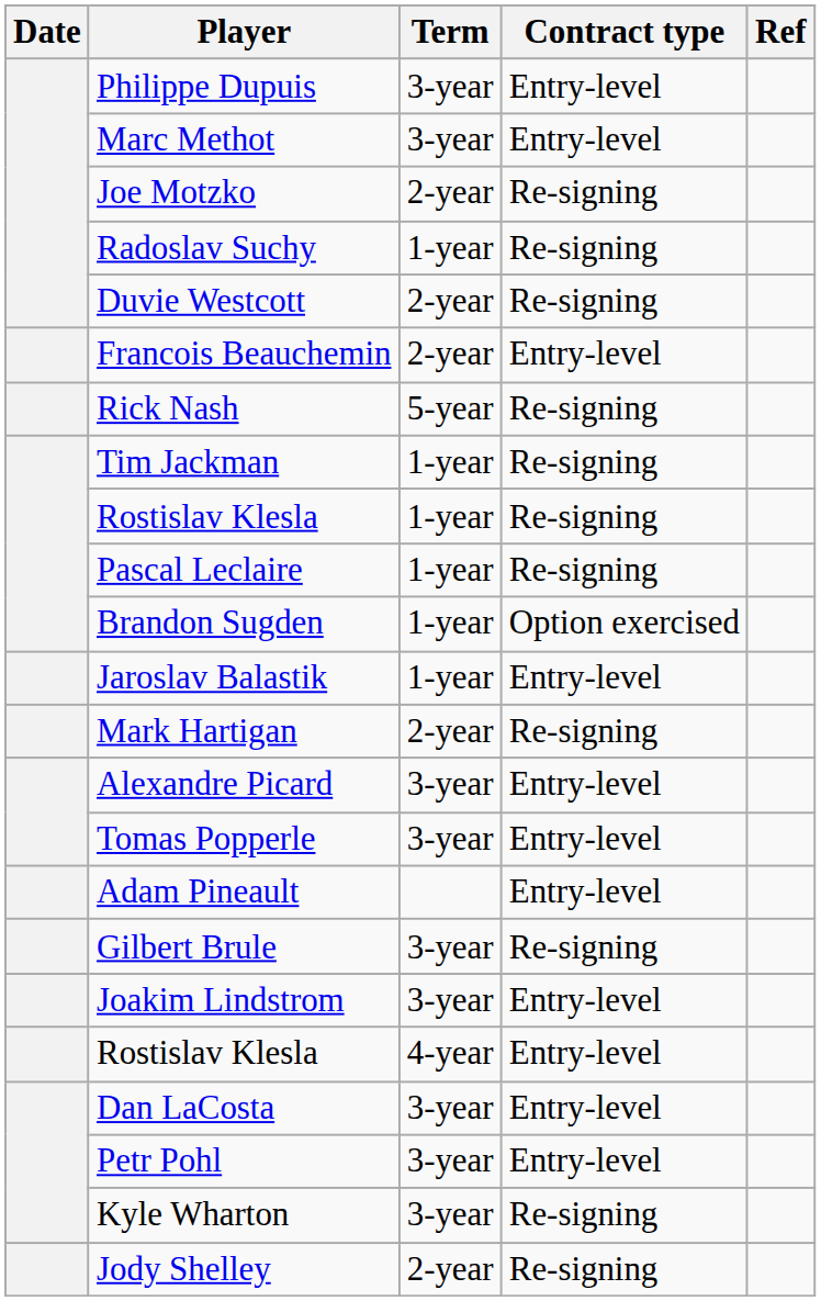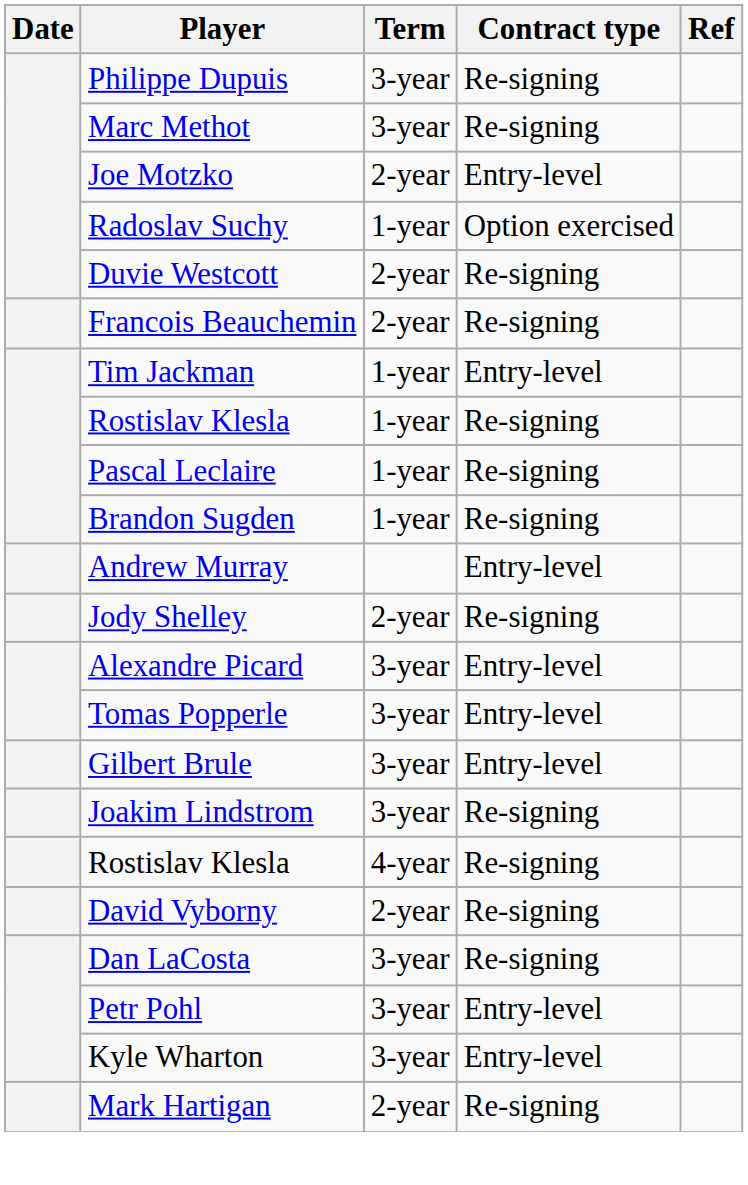Philippe Dupuis | Contract type: Entry-level -> Re-signing
Marc Methot | Contract type: Entry-level -> Re-signing
Joe Motzko | Contract type: Re-signing -> Entry-level
Radoslav Suchy | Contract type: Re-signing -> Option exercised
Francois Beauchemin | Contract type: Entry-level -> Re-signing
- row: Rick Nash | 5-year | Re-signing
Tim Jackman | Contract type: Re-signing -> Entry-level
Brandon Sugden | Contract type: Option exercised -> Re-signing
+ row: Andrew Murray | Entry-level
- row: Jaroslav Balastik | 1-year | Entry-level
rows swapped: Mark Hartigan <-> Jody Shelley
- row: Adam Pineault | Entry-level
Gilbert Brule | Contract type: Re-signing -> Entry-level
Joakim Lindstrom | Contract type: Entry-level -> Re-signing
Rostislav Klesla / 4-year | Contract type: Entry-level -> Re-signing
+ row: David Vyborny | 2-year | Re-signing
Dan LaCosta | Contract type: Entry-level -> Re-signing
Kyle Wharton | Contract type: Re-signing -> Entry-level
